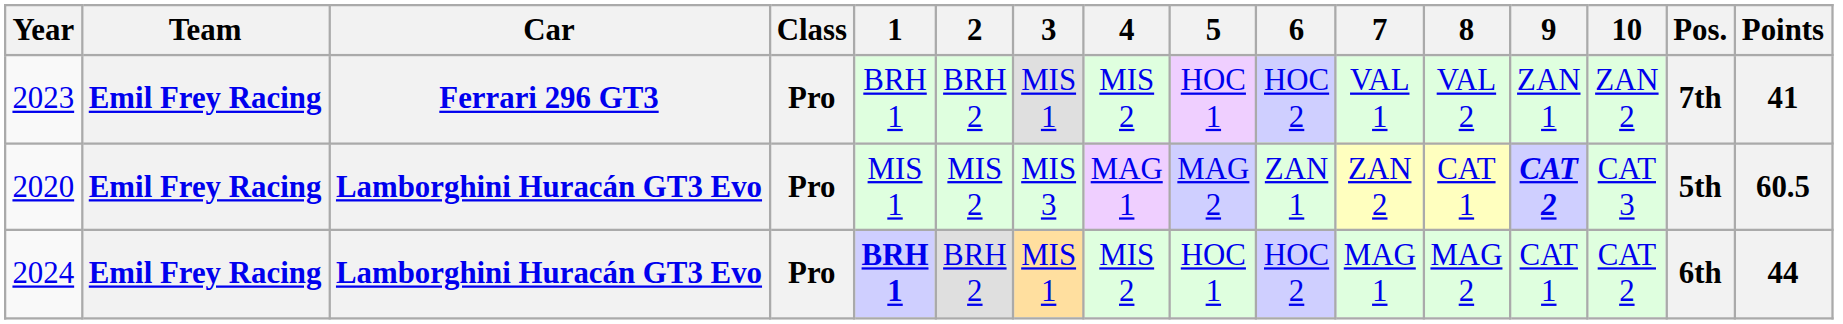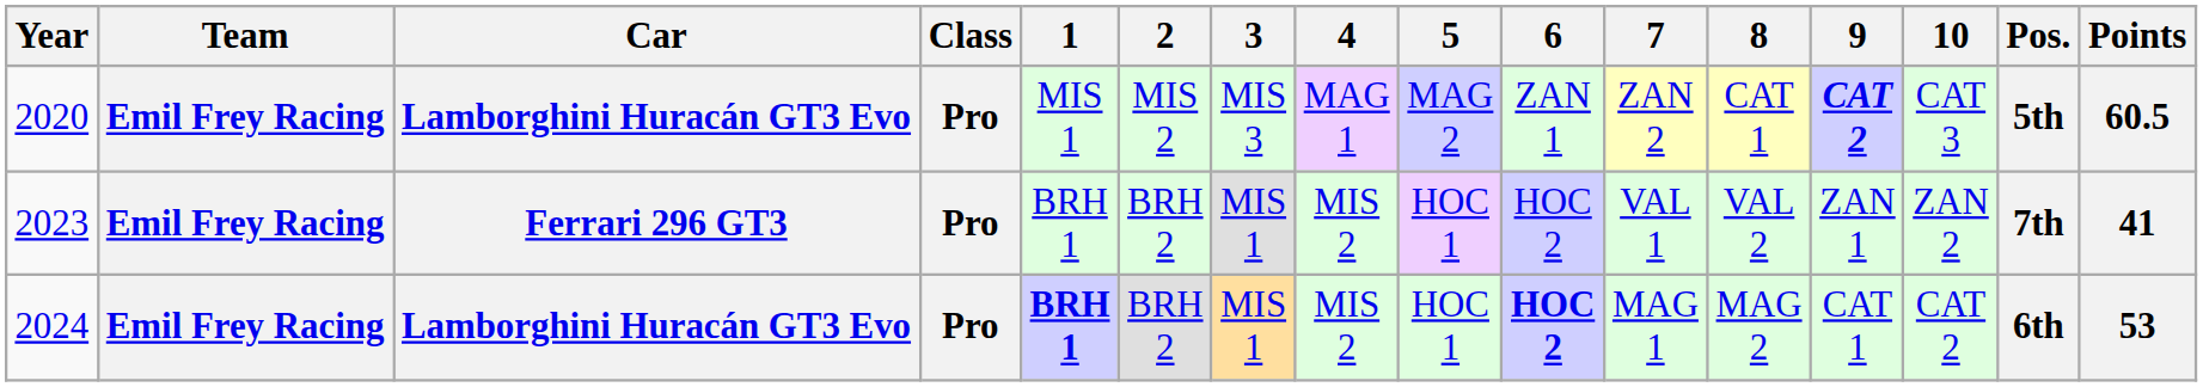rows swapped: 2020 <-> 2023
2024 | 6: normal -> bold
2024 | Points: 44 -> 53
